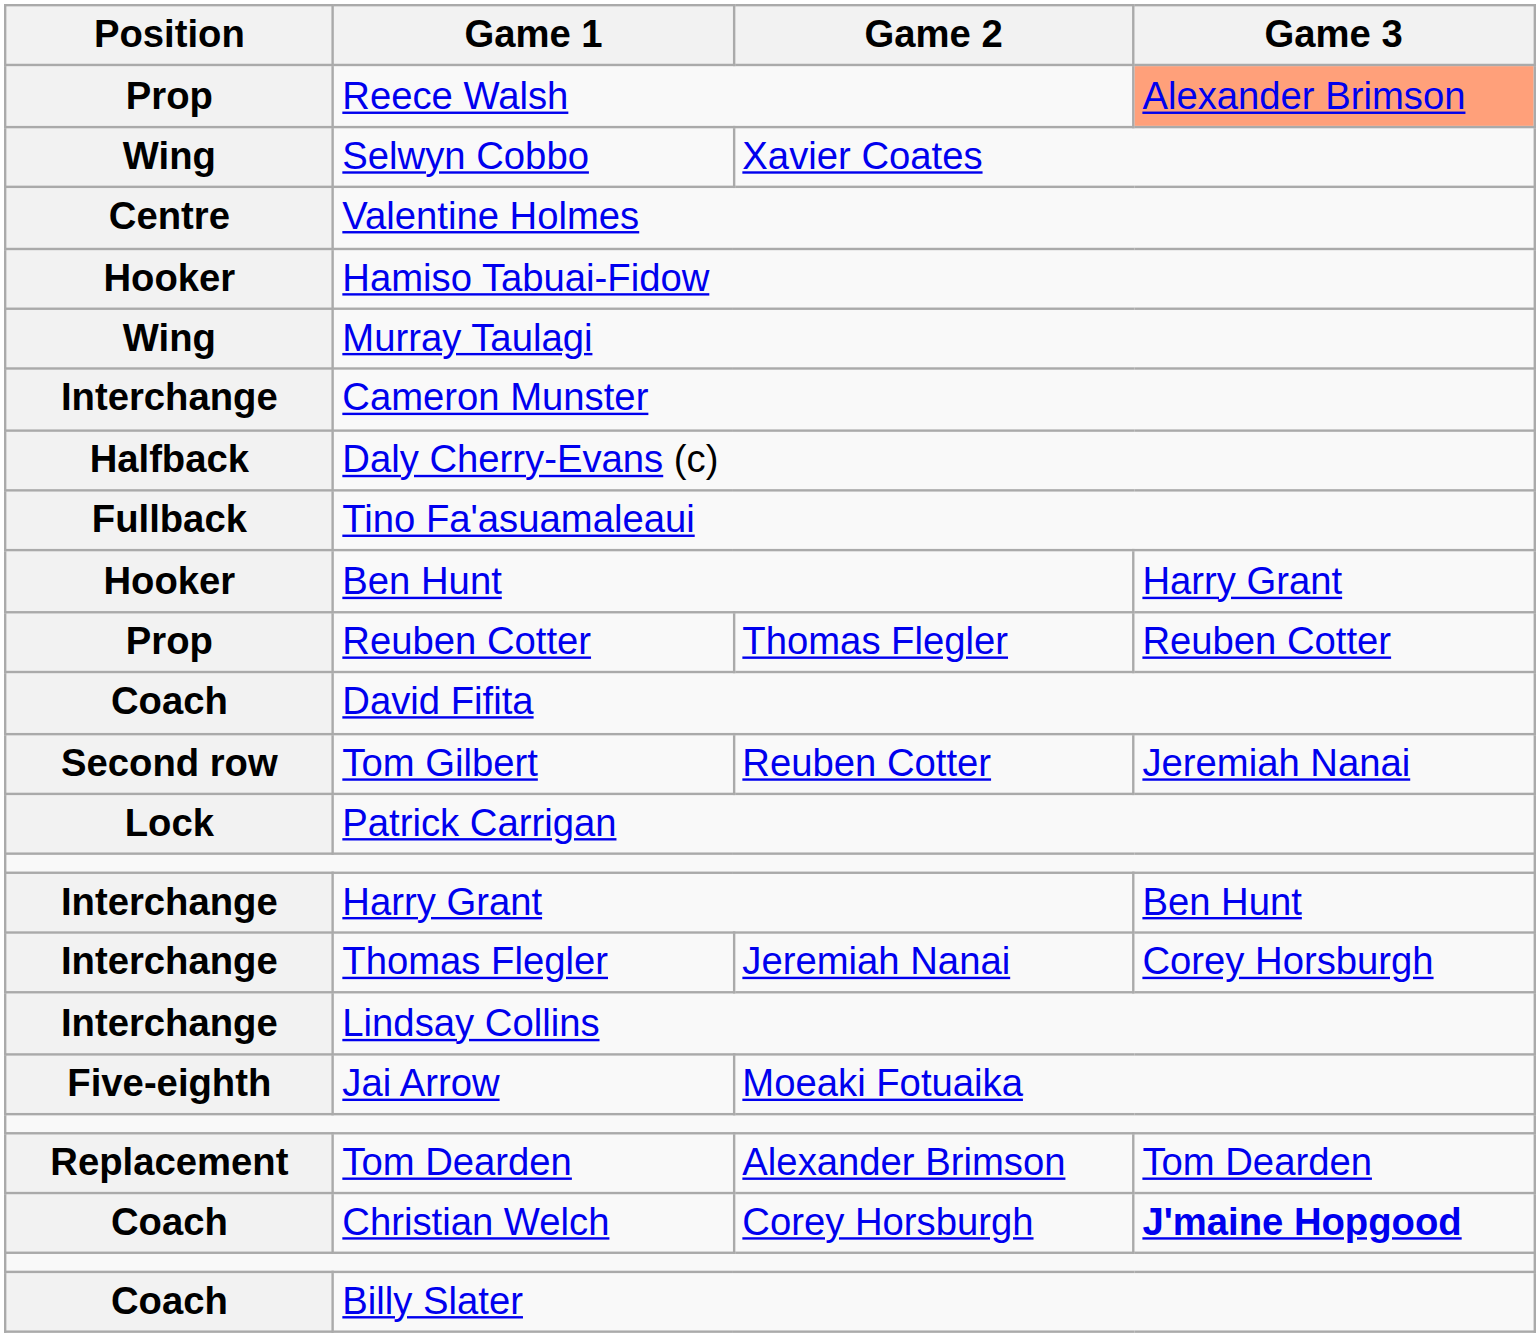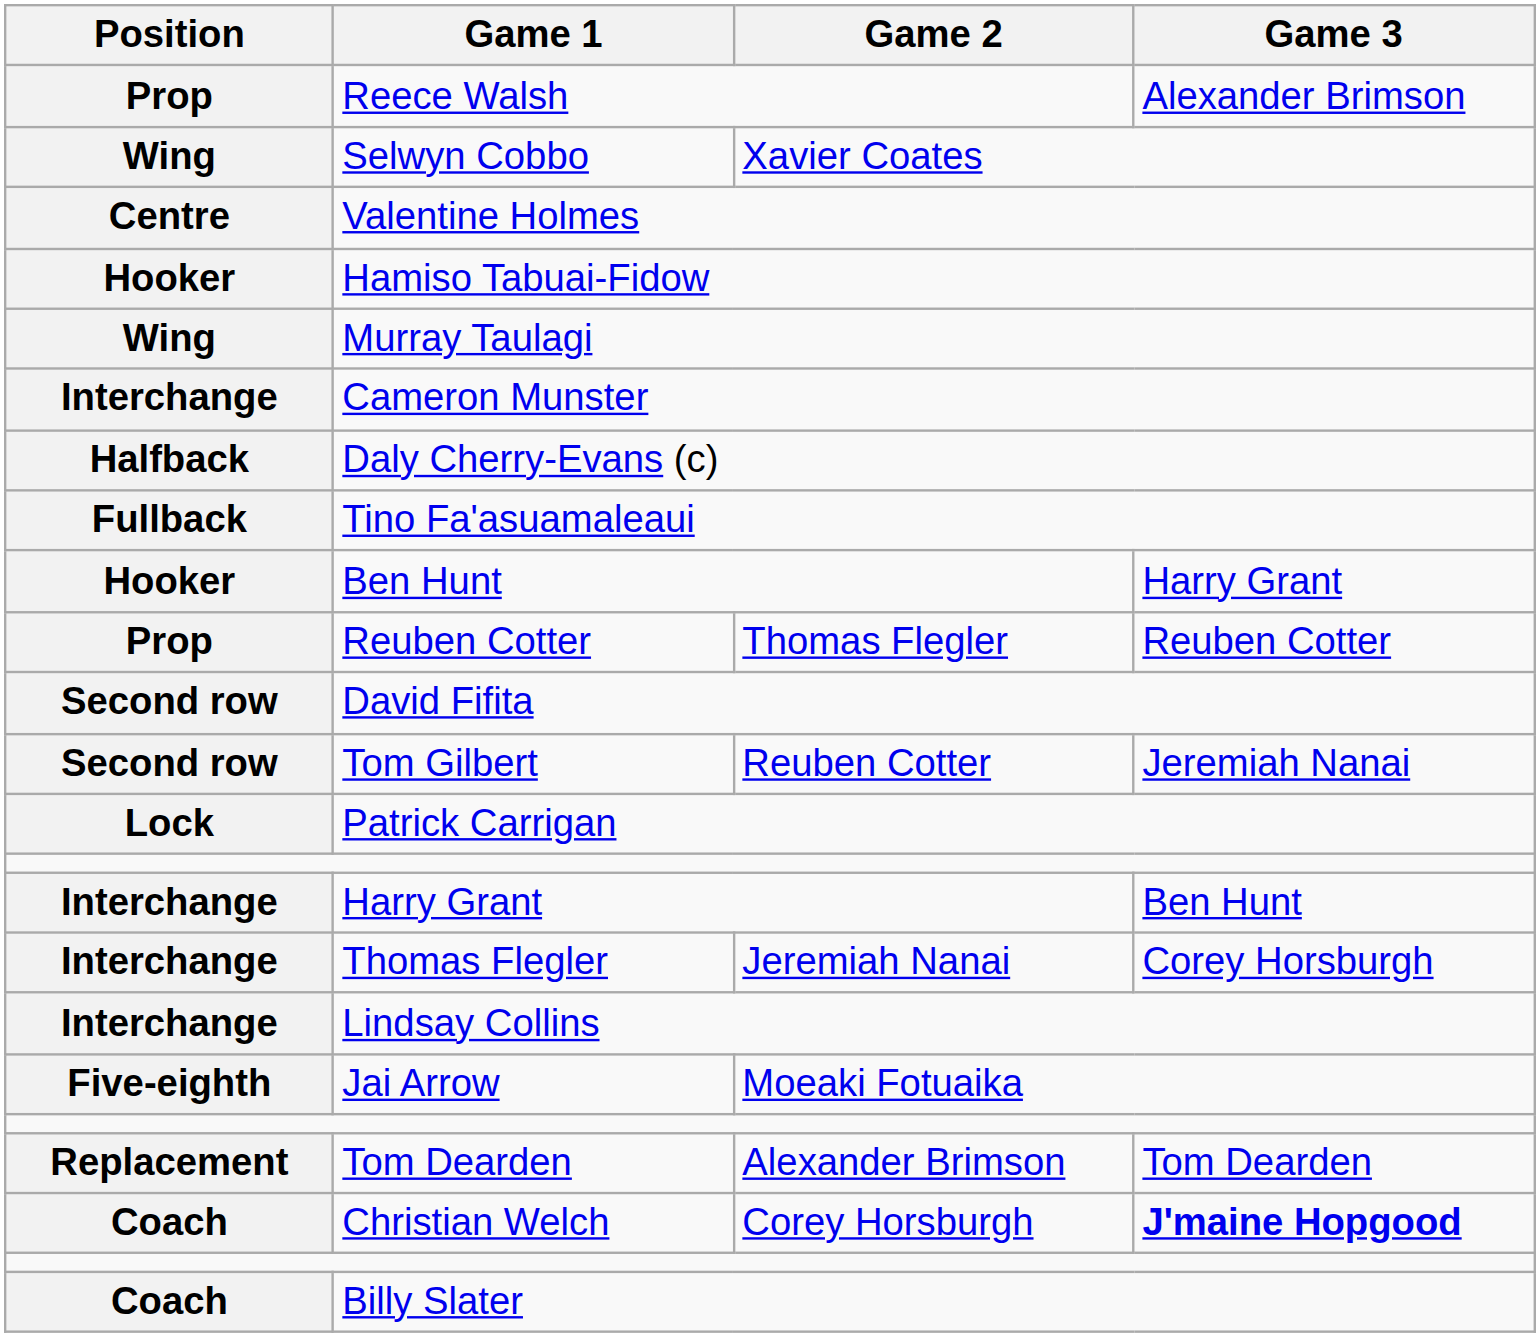Reece Walsh | Game 3: lightsalmon background -> no background
David Fifita | Position: Coach -> Second row
